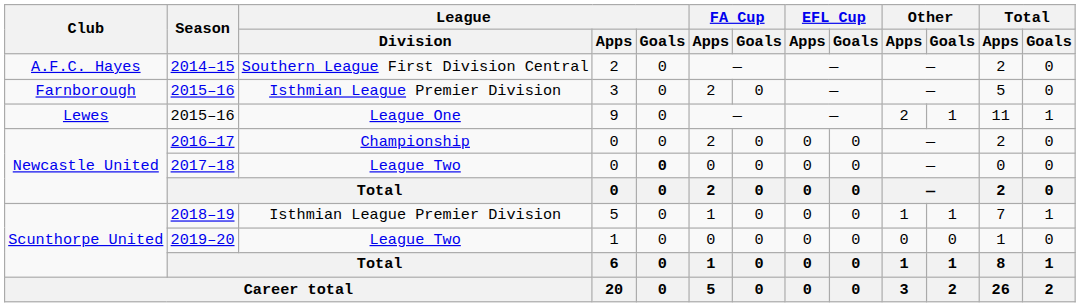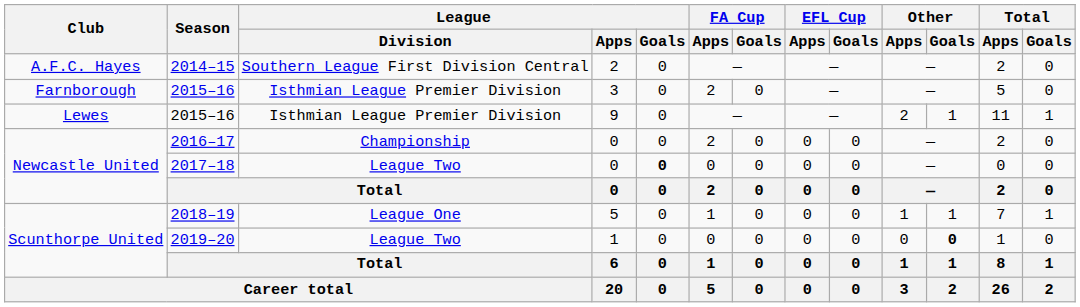2015–16 / 9 | League / Division: League One -> Isthmian League Premier Division
2018–19 | League / Division: Isthmian League Premier Division -> League One
2019–20 | Other / Goals: normal -> bold
